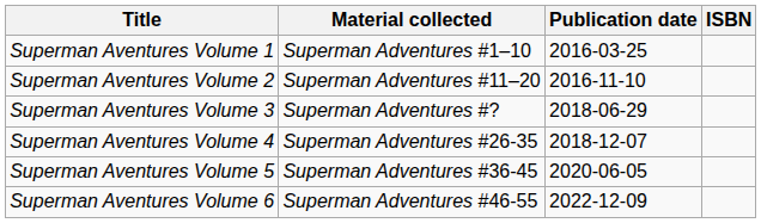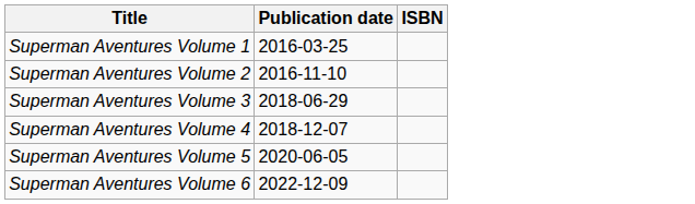- column: Material collected | Superman Adventures #1–10 | Superman Adventures #11–20 | Superman Adventures #? | Superman Adventures #26-35 | Superman Adventures #36-45 | Superman Adventures #46-55
